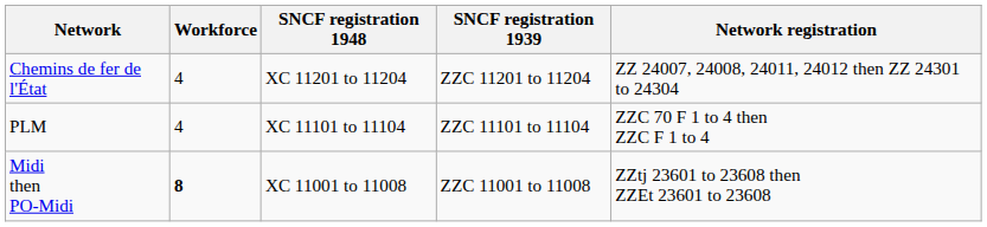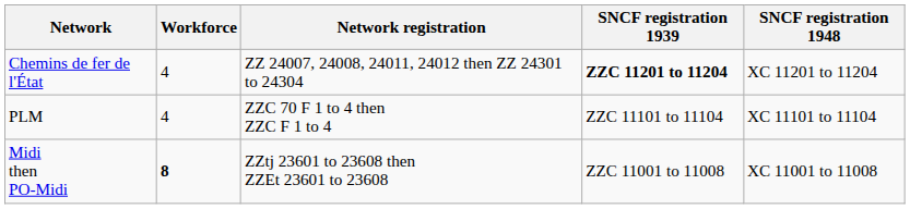columns swapped: Network registration <-> SNCF registration 1948
Chemins de fer de l'État | SNCF registration 1939: normal -> bold
